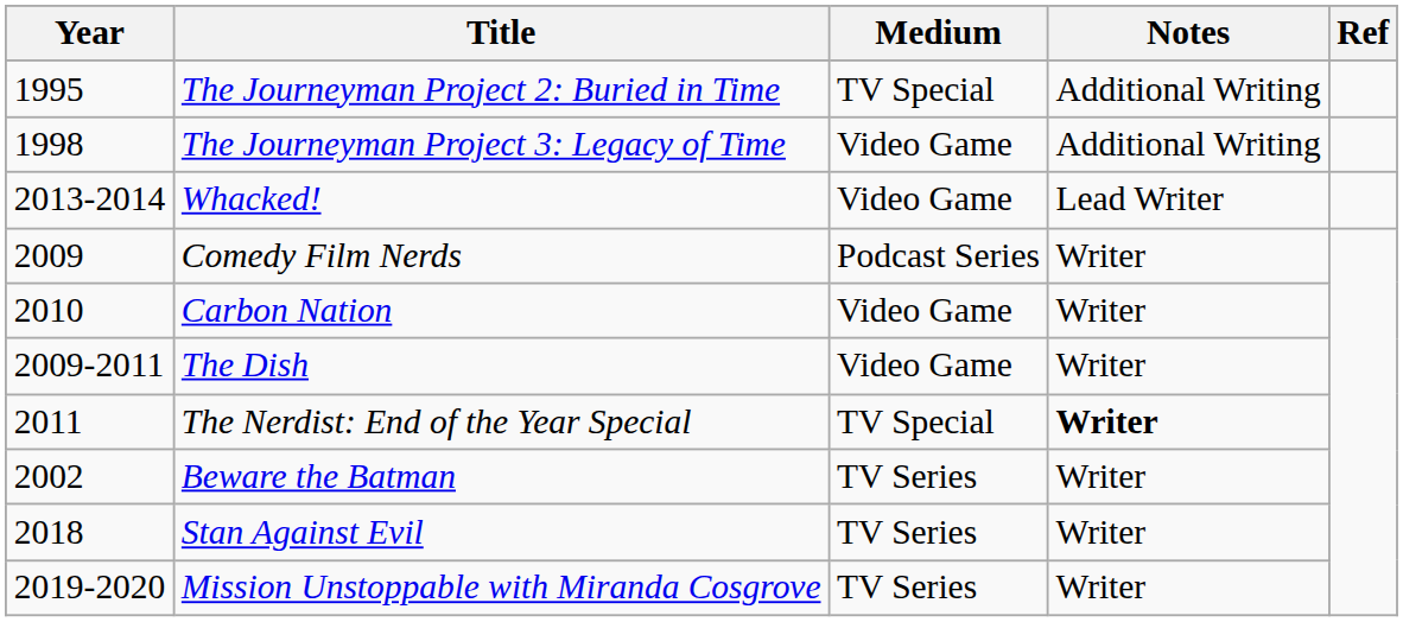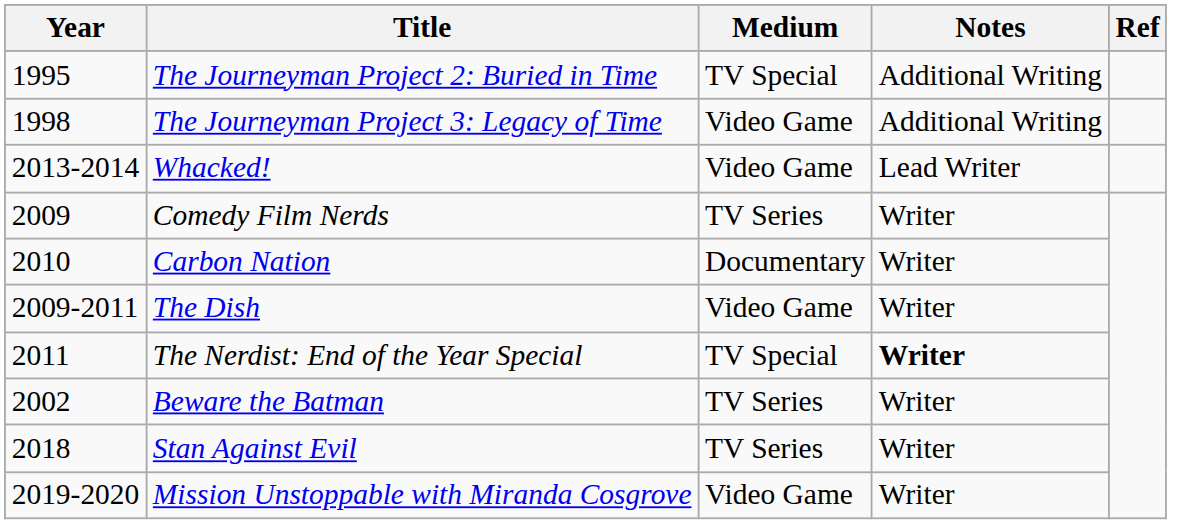Comedy Film Nerds | Medium: Podcast Series -> TV Series
Carbon Nation | Medium: Video Game -> Documentary
Mission Unstoppable with Miranda Cosgrove | Medium: TV Series -> Video Game
